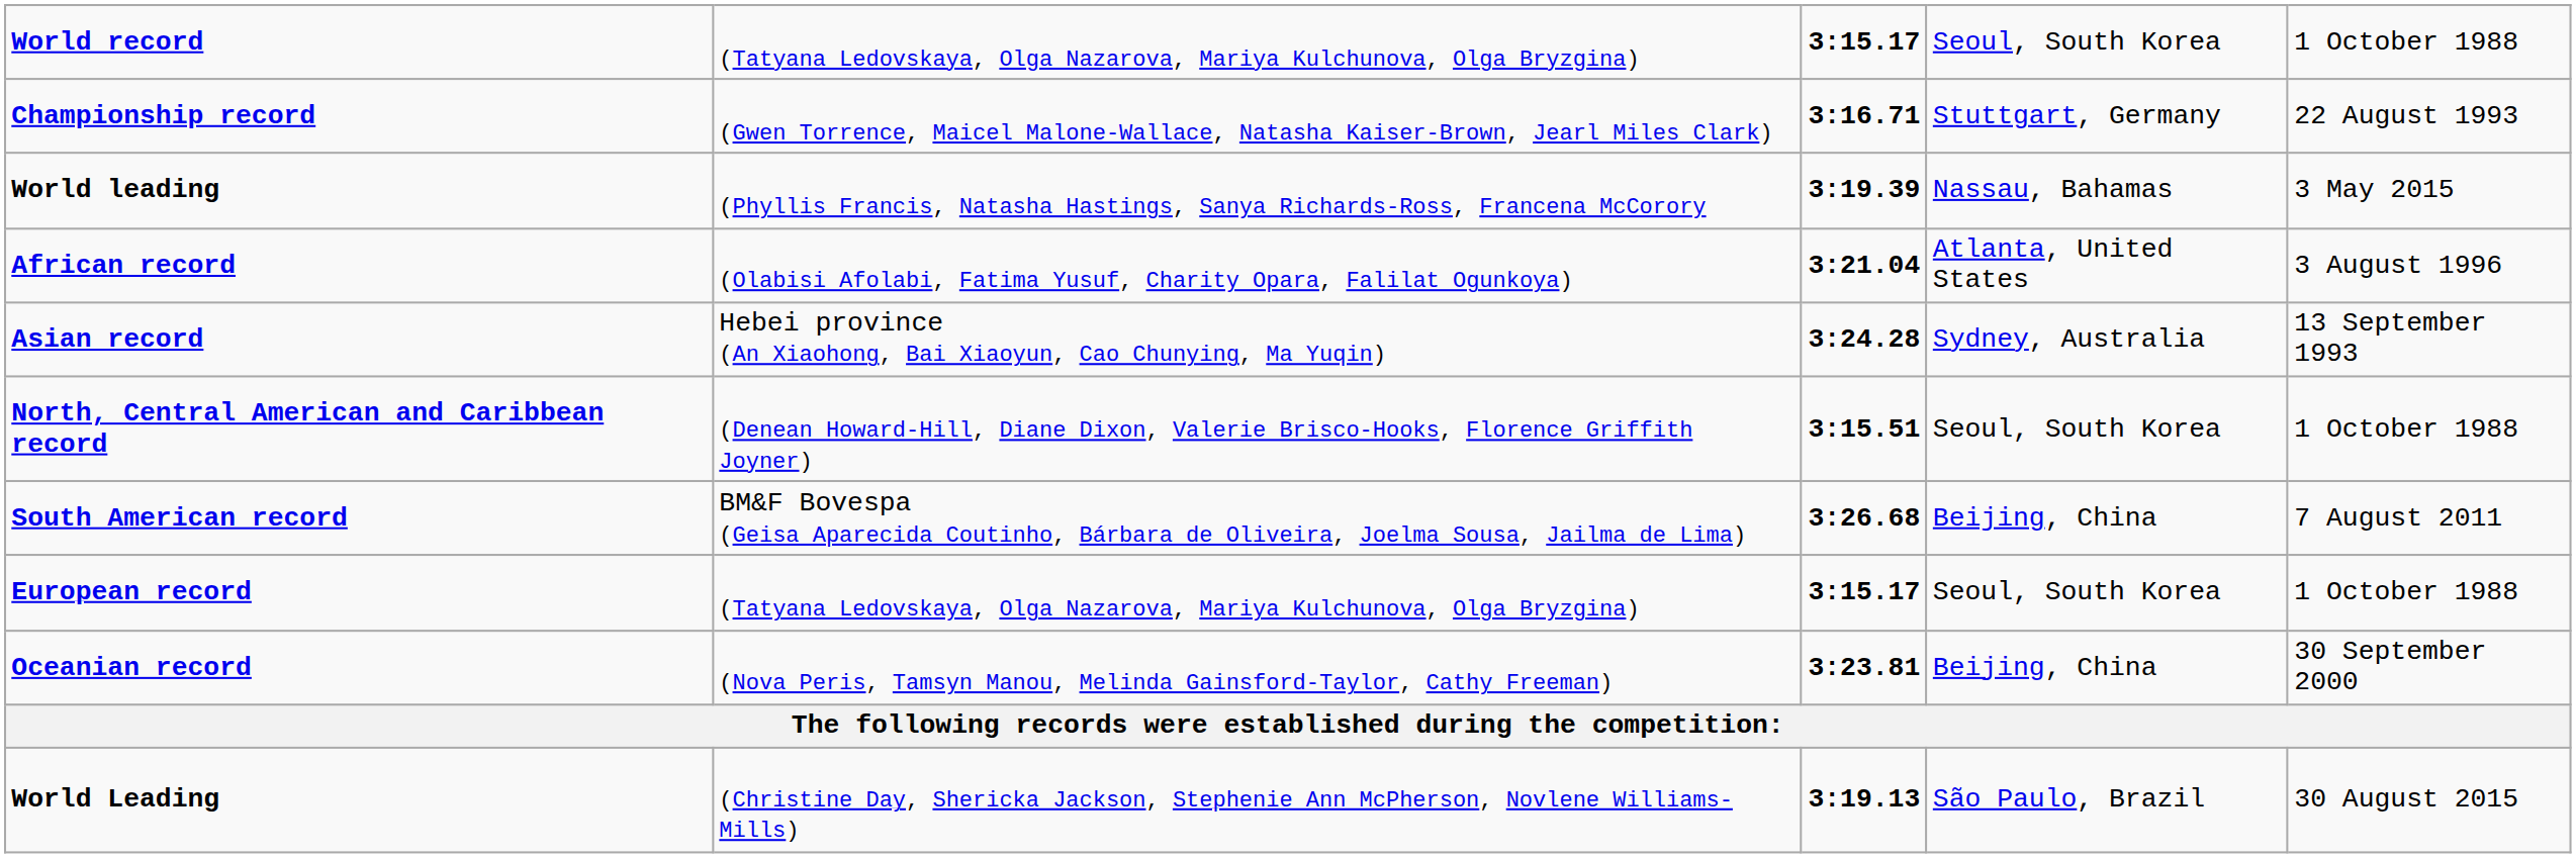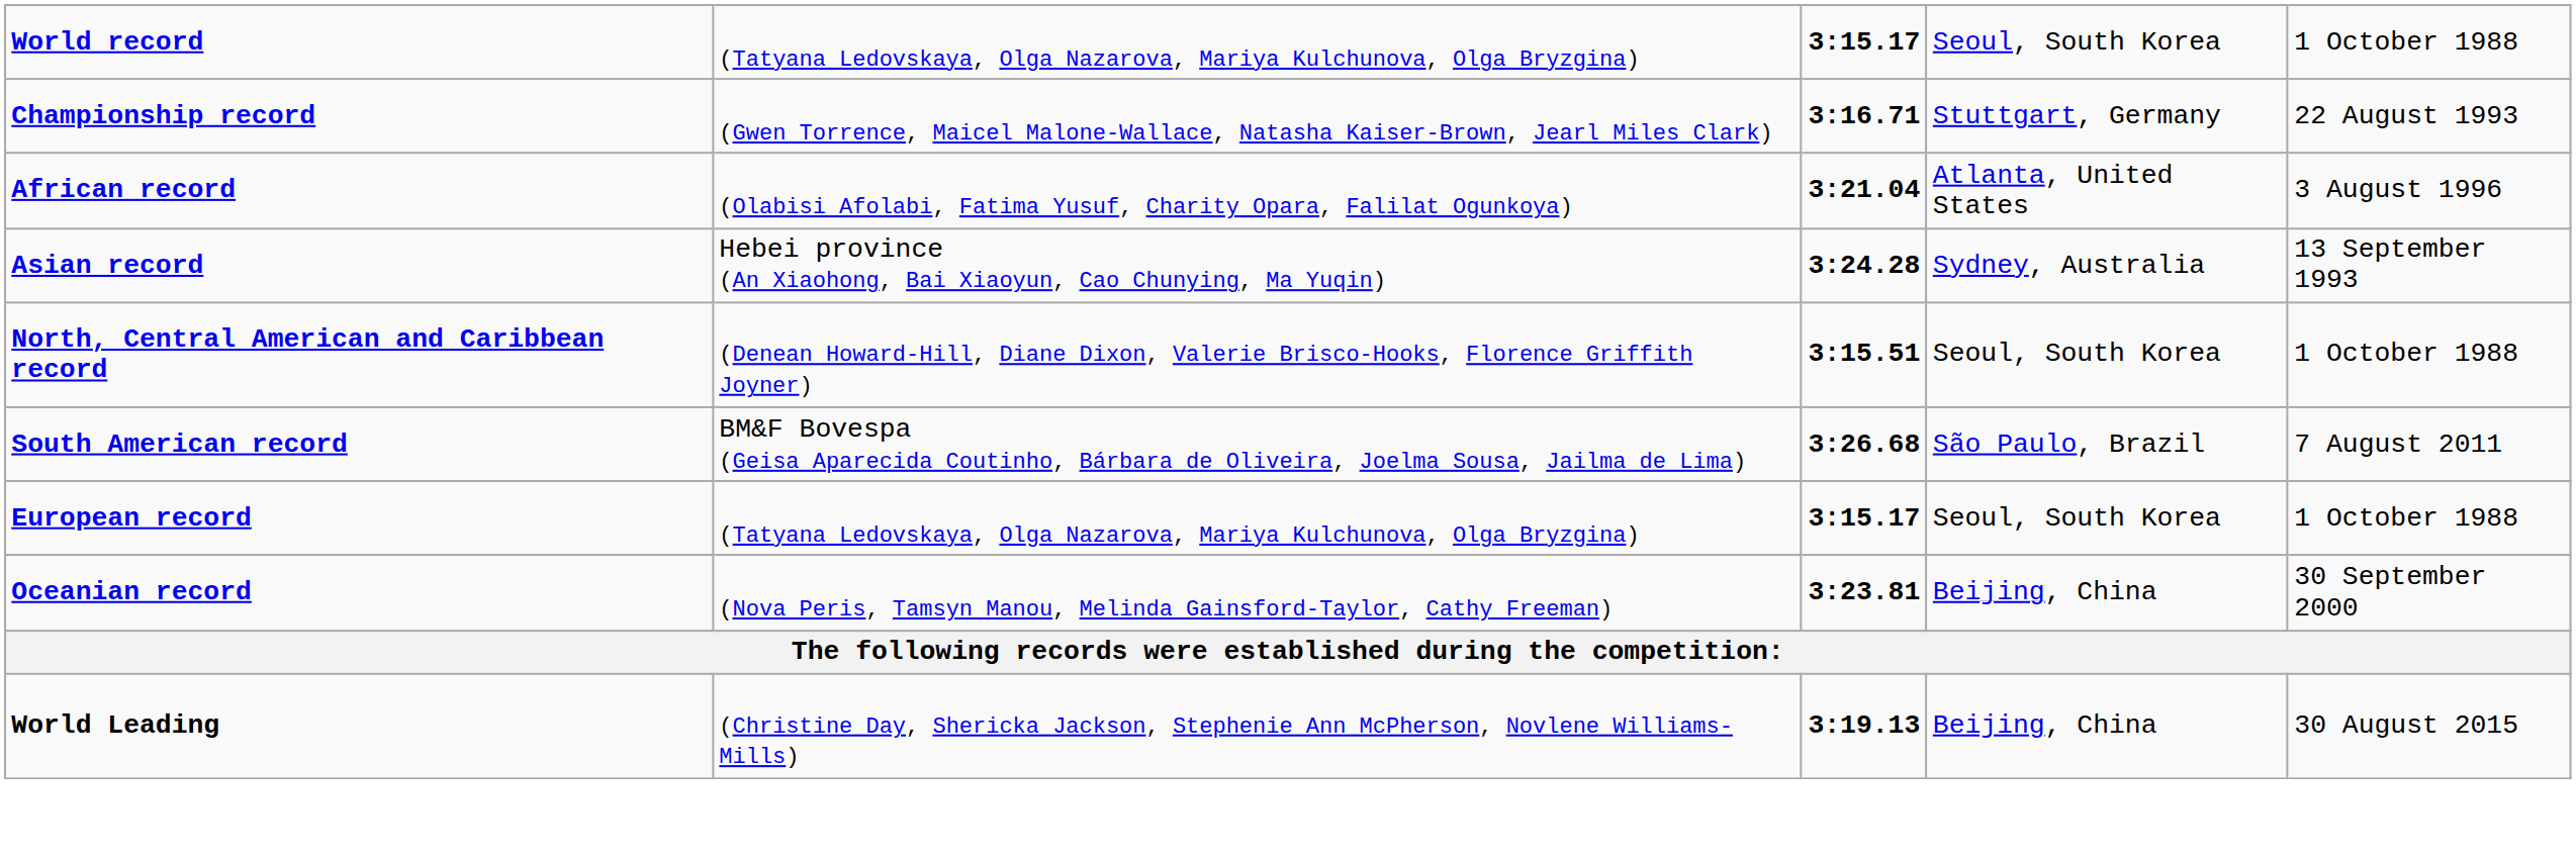- row: World leading | (Phyllis Francis, Natasha Hastings, Sanya Richards-Ross, Francena McCorory | 3:19.39 | Nassau, Bahamas | 3 May 2015
South American record | column 4: Beijing, China -> São Paulo, Brazil
World Leading | column 4: São Paulo, Brazil -> Beijing, China
